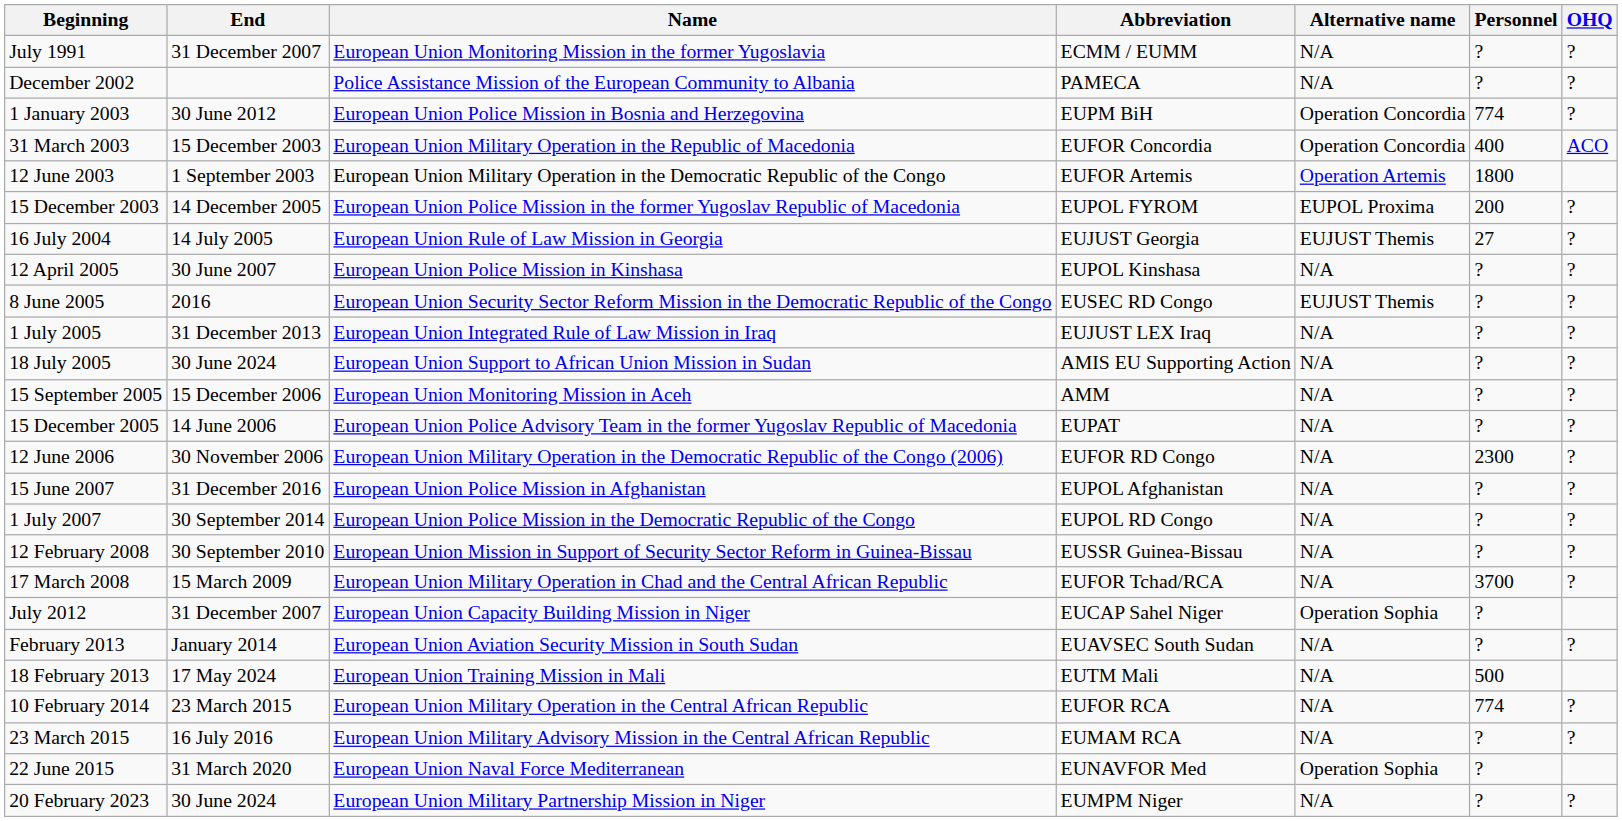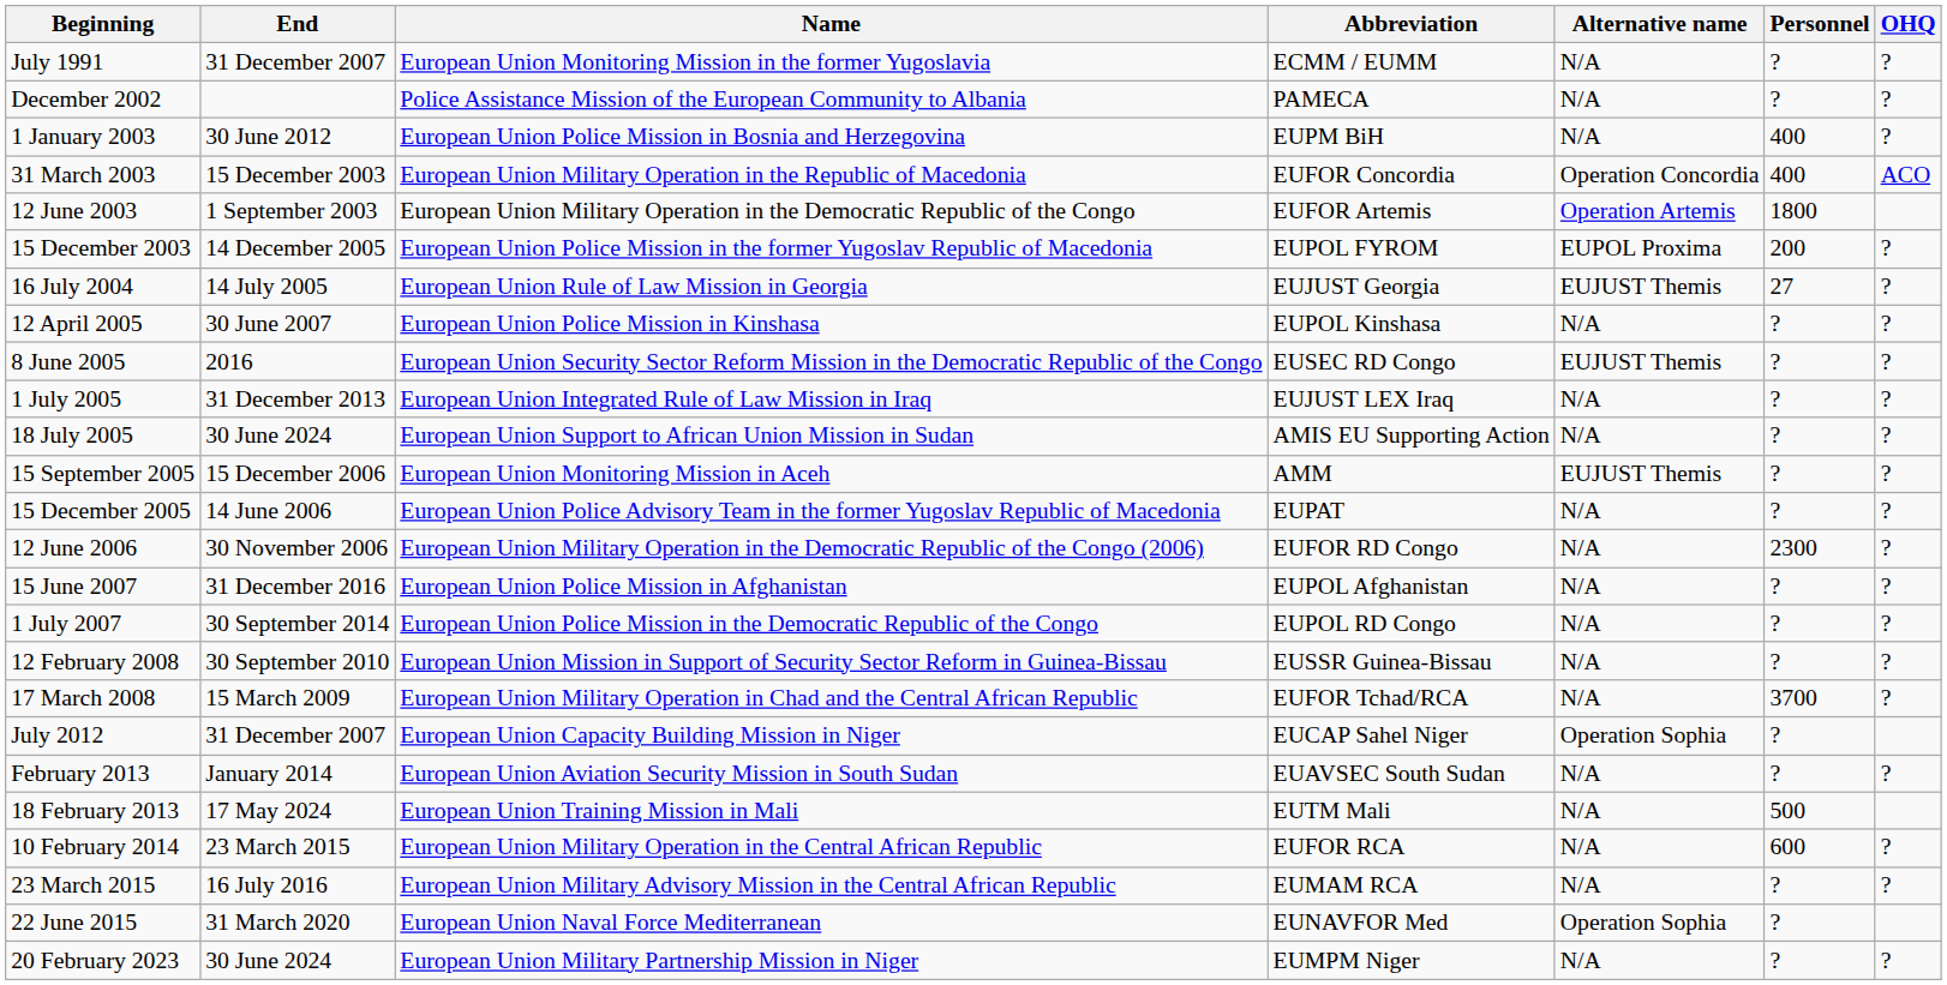1 January 2003 | Alternative name: Operation Concordia -> N/A
1 January 2003 | Personnel: 774 -> 400
15 September 2005 | Alternative name: N/A -> EUJUST Themis
10 February 2014 | Personnel: 774 -> 600
